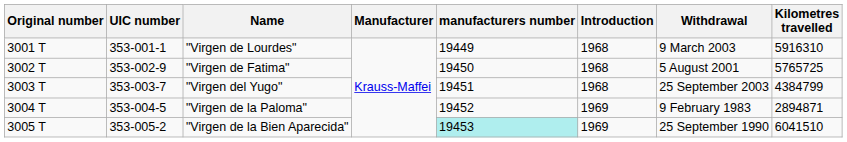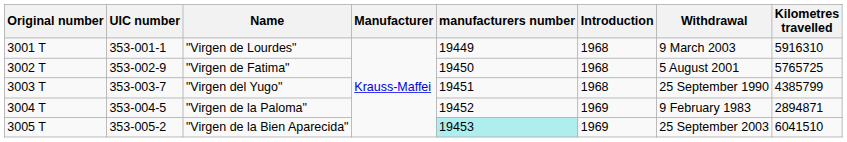"Virgen del Yugo" | Withdrawal: 25 September 2003 -> 25 September 1990
"Virgen del Yugo" | Kilometres travelled: 4384799 -> 4385799
"Virgen de la Bien Aparecida" | Withdrawal: 25 September 1990 -> 25 September 2003
